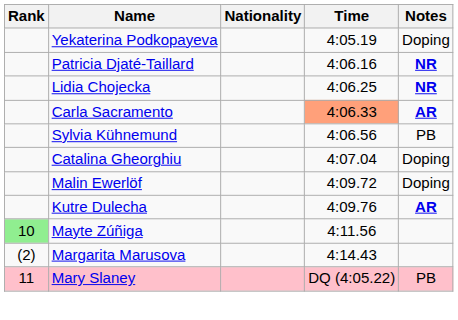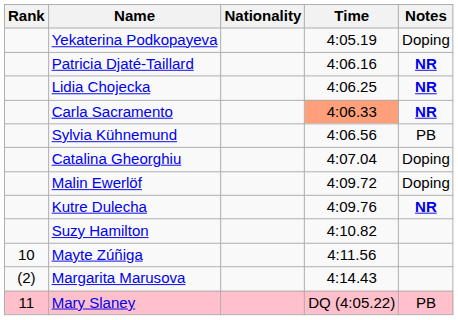Carla Sacramento | Notes: AR -> NR
Kutre Dulecha | Notes: AR -> NR
+ row: Suzy Hamilton | 4:10.82
Mayte Zúñiga | Rank: lightgreen background -> no background
